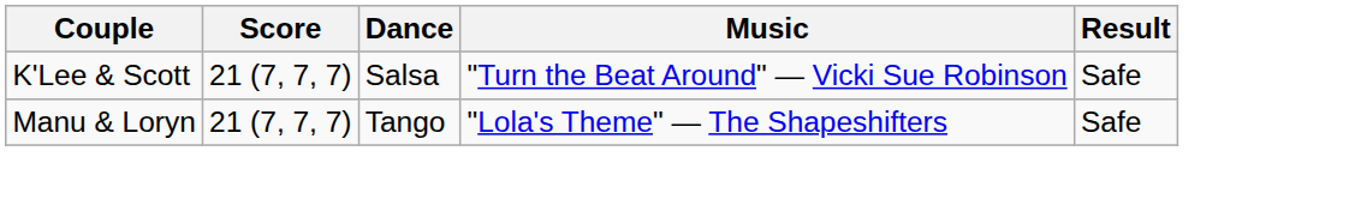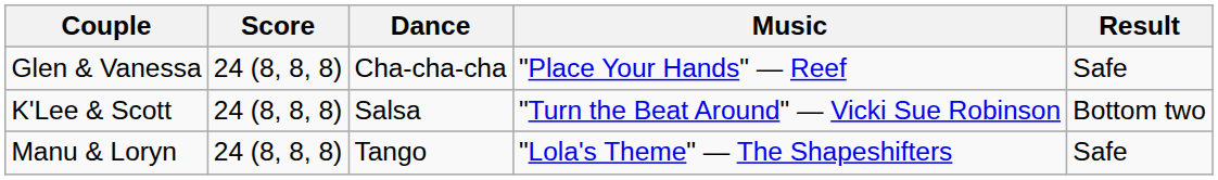+ row: Glen & Vanessa | 24 (8, 8, 8) | Cha-cha-cha | "Place Your Hands" — Reef | Safe
K'Lee & Scott | Score: 21 (7, 7, 7) -> 24 (8, 8, 8)
K'Lee & Scott | Result: Safe -> Bottom two
Manu & Loryn | Score: 21 (7, 7, 7) -> 24 (8, 8, 8)
